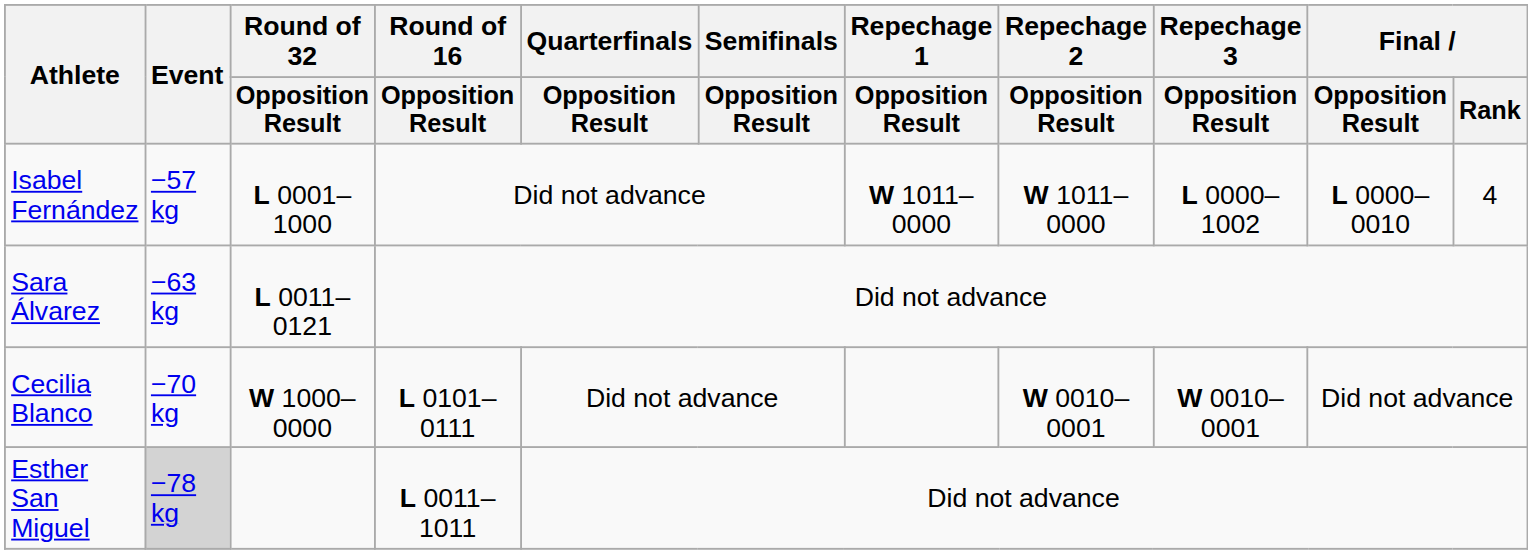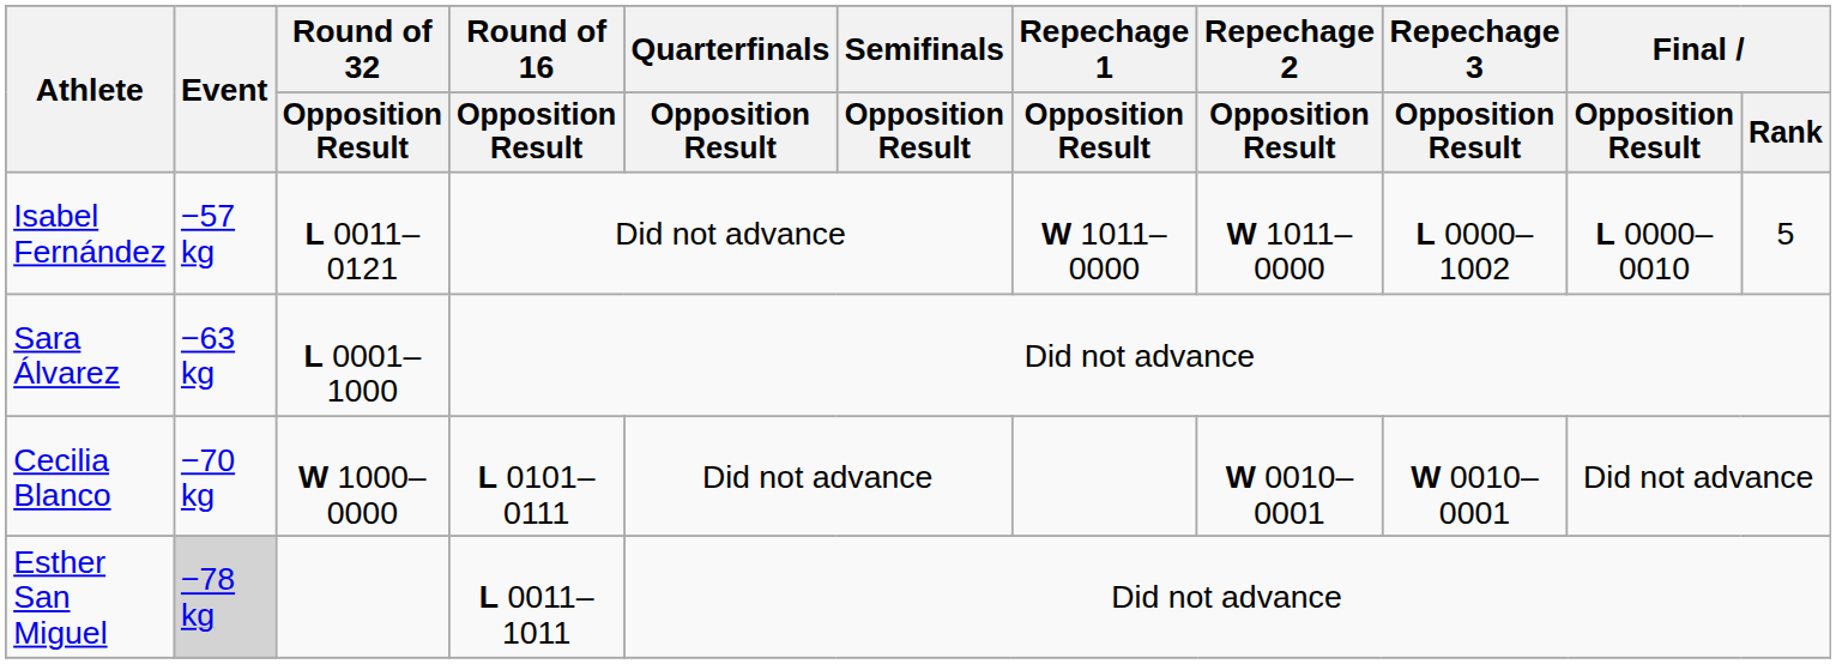Isabel Fernández | Round of 32 / Opposition Result: L 0001–1000 -> L 0011–0121
Isabel Fernández | Final / Rank: 4 -> 5
Sara Álvarez | Round of 32 / Opposition Result: L 0011–0121 -> L 0001–1000
